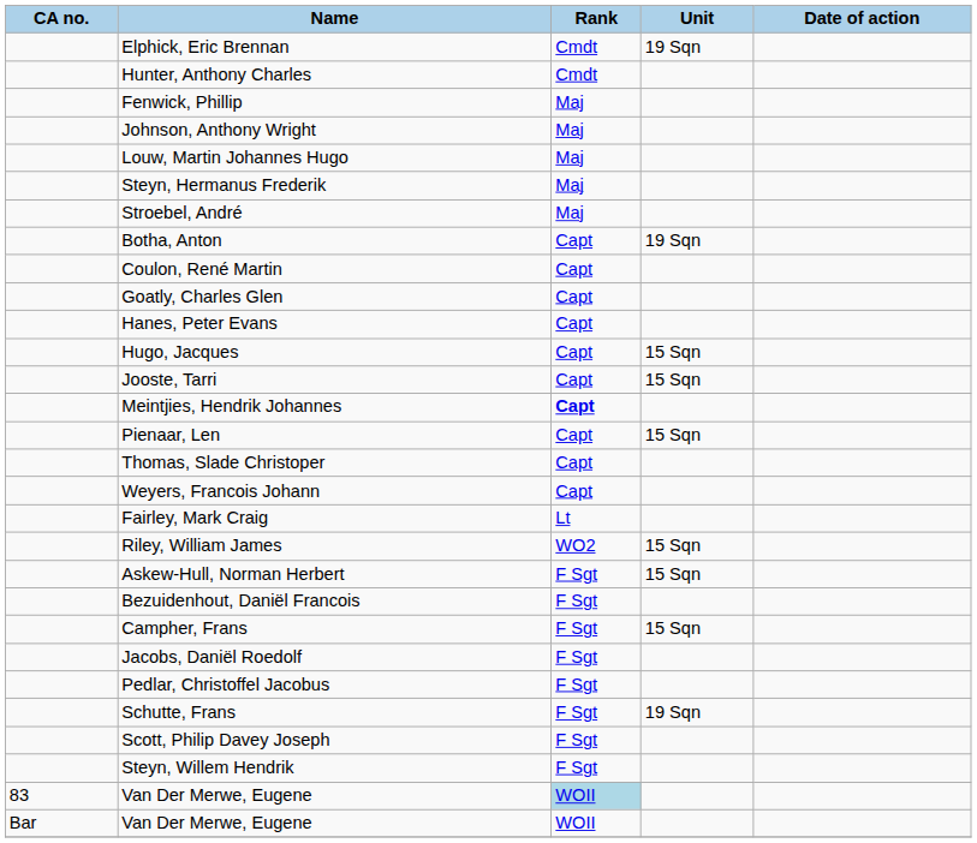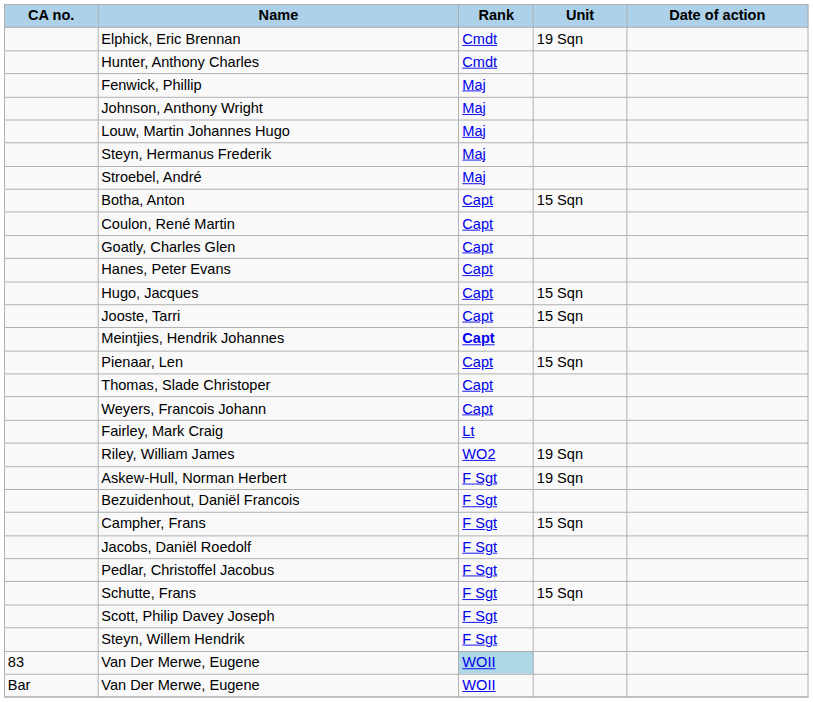Botha, Anton | Unit: 19 Sqn -> 15 Sqn
Riley, William James | Unit: 15 Sqn -> 19 Sqn
Askew-Hull, Norman Herbert | Unit: 15 Sqn -> 19 Sqn
Schutte, Frans | Unit: 19 Sqn -> 15 Sqn
